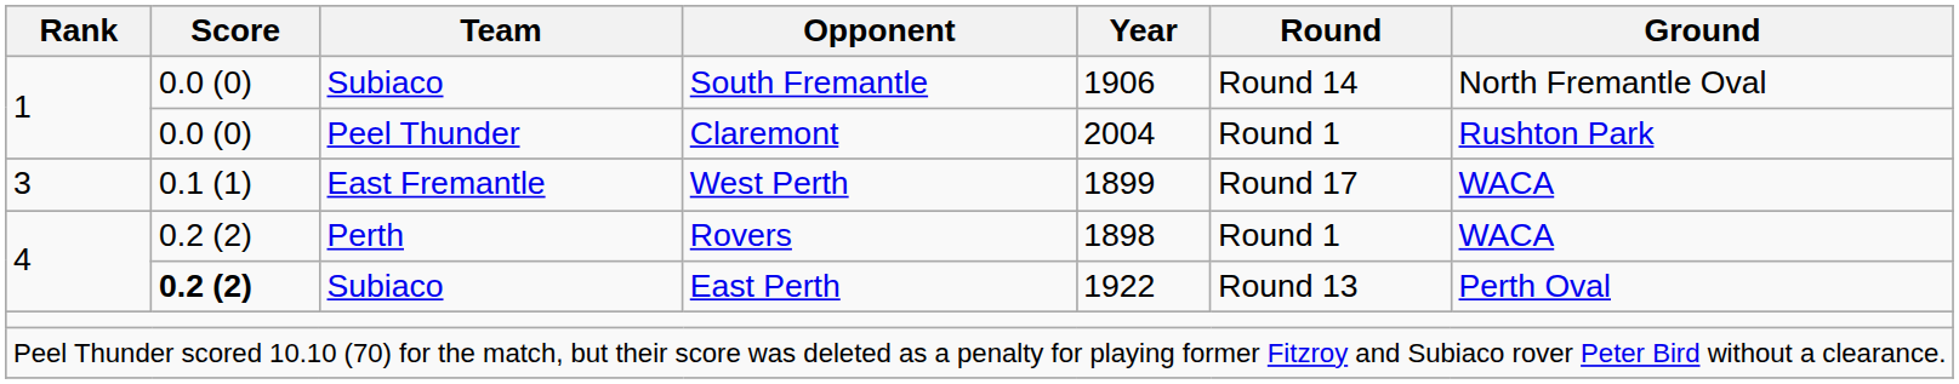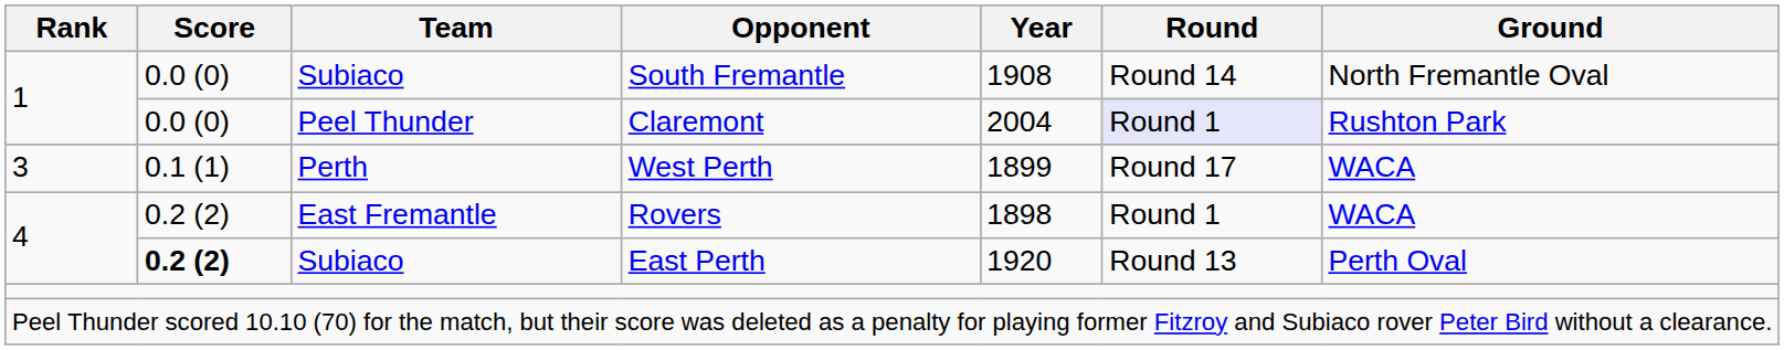South Fremantle | Year: 1906 -> 1908
Claremont | Round: no background -> lavender background
West Perth | Team: East Fremantle -> Perth
Rovers | Team: Perth -> East Fremantle
East Perth | Year: 1922 -> 1920
